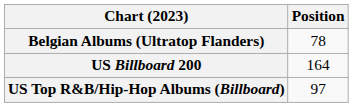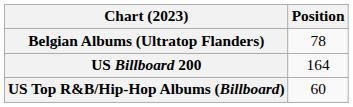US Top R&B/Hip-Hop Albums (Billboard) | Position: 97 -> 60
